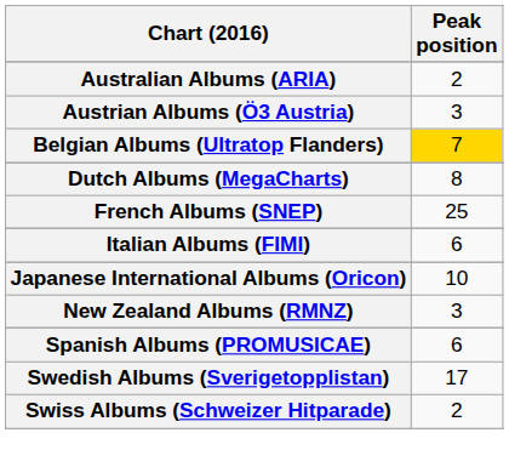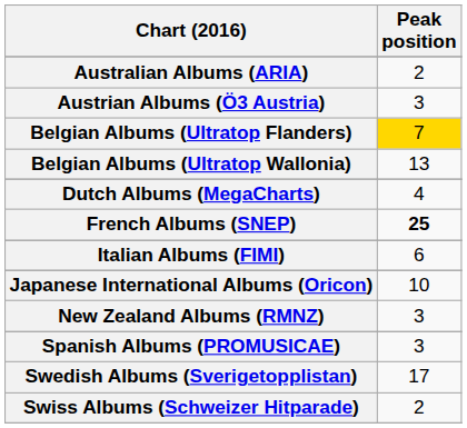+ row: Belgian Albums (Ultratop Wallonia) | 13
Dutch Albums (MegaCharts) | Peak position: 8 -> 4
French Albums (SNEP) | Peak position: normal -> bold
Spanish Albums (PROMUSICAE) | Peak position: 6 -> 3
